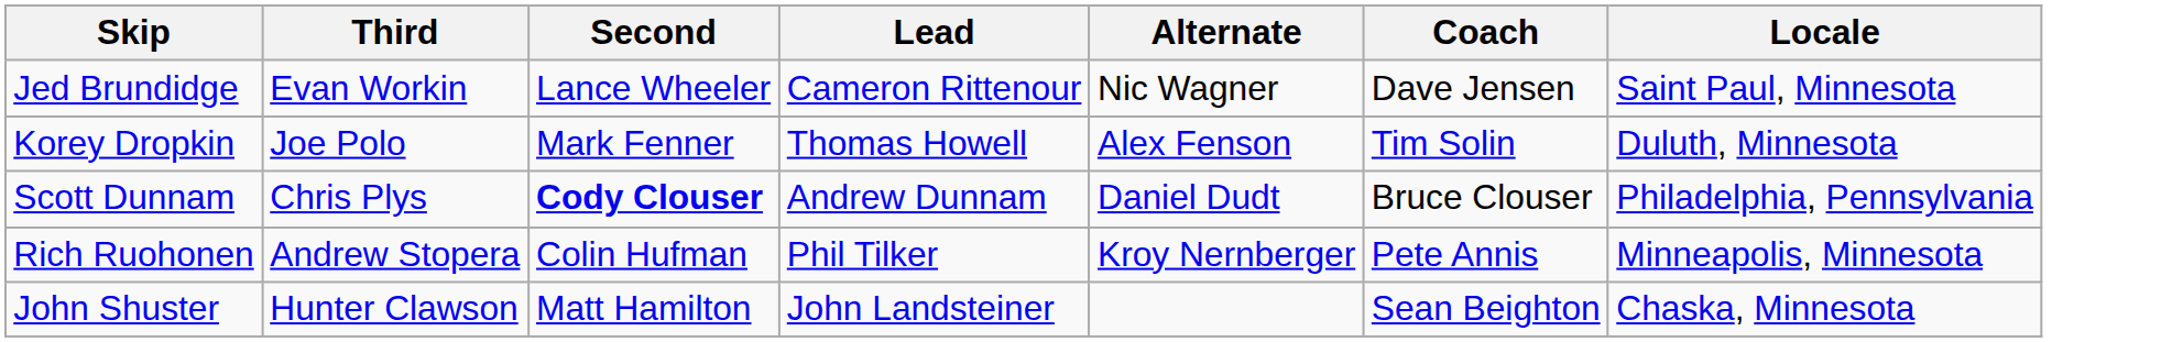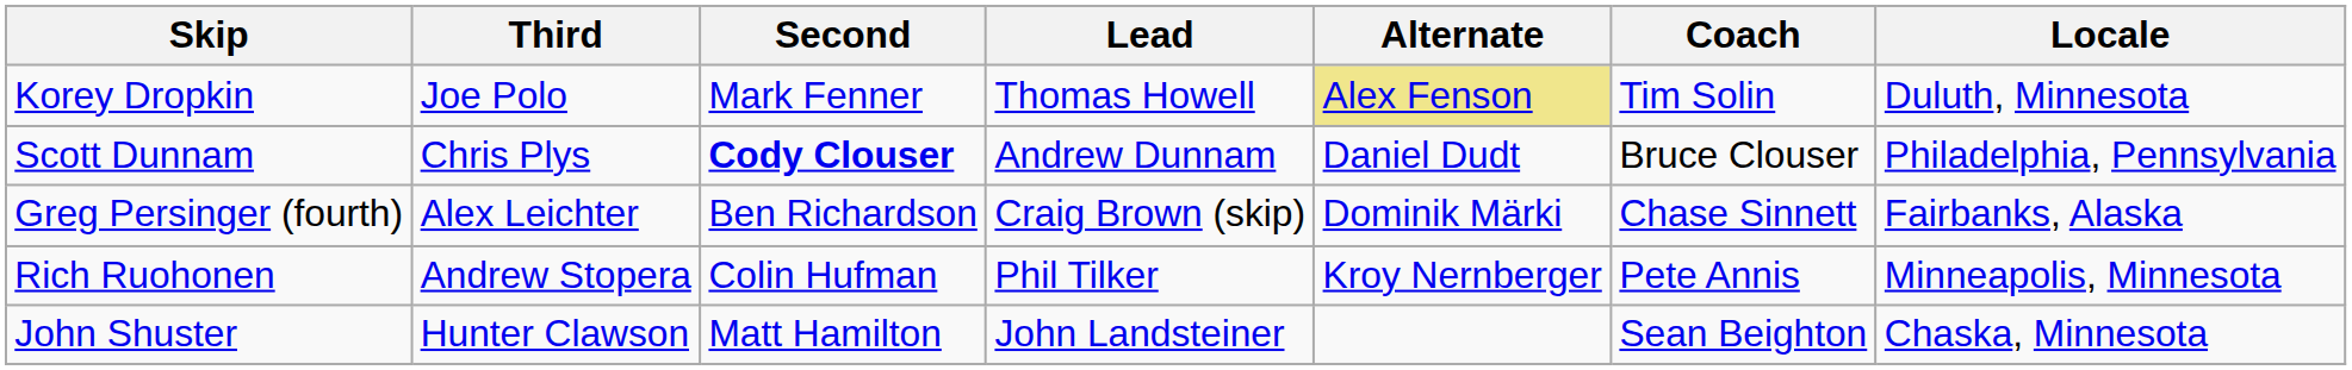- row: Jed Brundidge | Evan Workin | Lance Wheeler | Cameron Rittenour | Nic Wagner | Dave Jensen | Saint Paul, Minnesota
Korey Dropkin | Alternate: no background -> khaki background
+ row: Greg Persinger (fourth) | Alex Leichter | Ben Richardson | Craig Brown (skip) | Dominik Märki | Chase Sinnett | Fairbanks, Alaska
